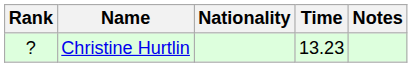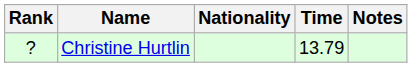Christine Hurtlin | Time: 13.23 -> 13.79
